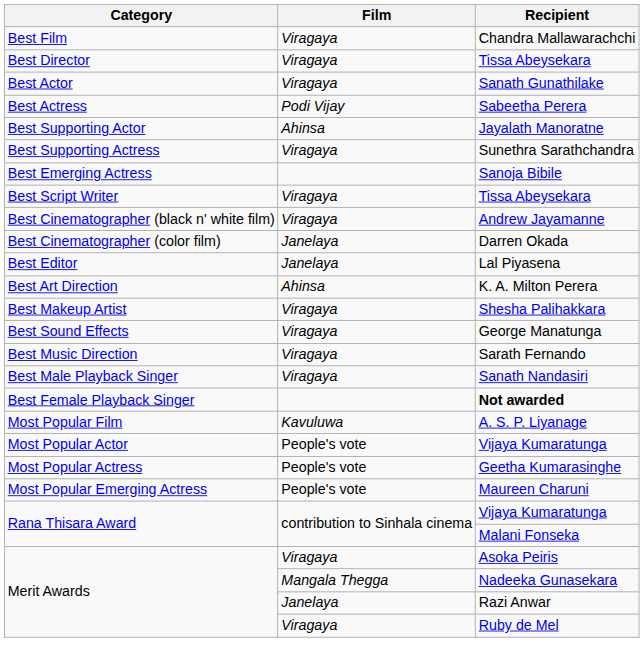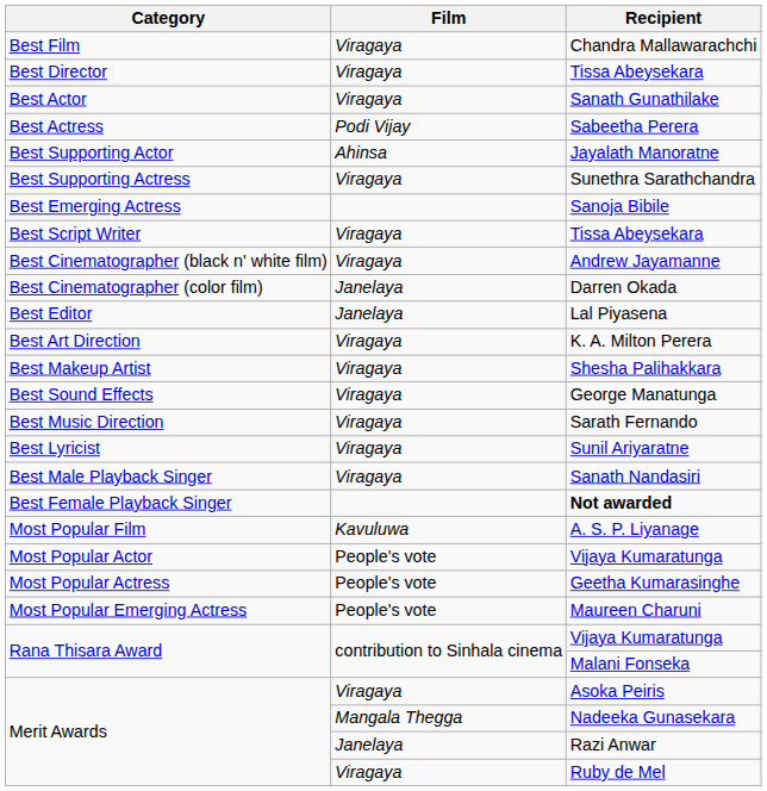K. A. Milton Perera | Film: Ahinsa -> Viragaya
+ row: Best Lyricist | Viragaya | Sunil Ariyaratne
